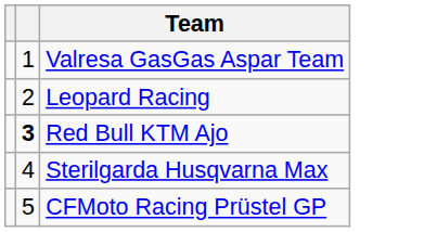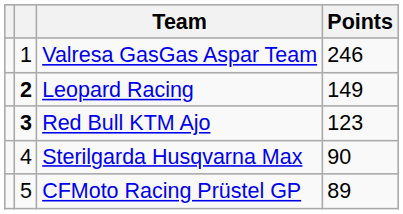+ column: Points | 246 | 149 | 123 | 90 | 89
Leopard Racing | column 2: normal -> bold
